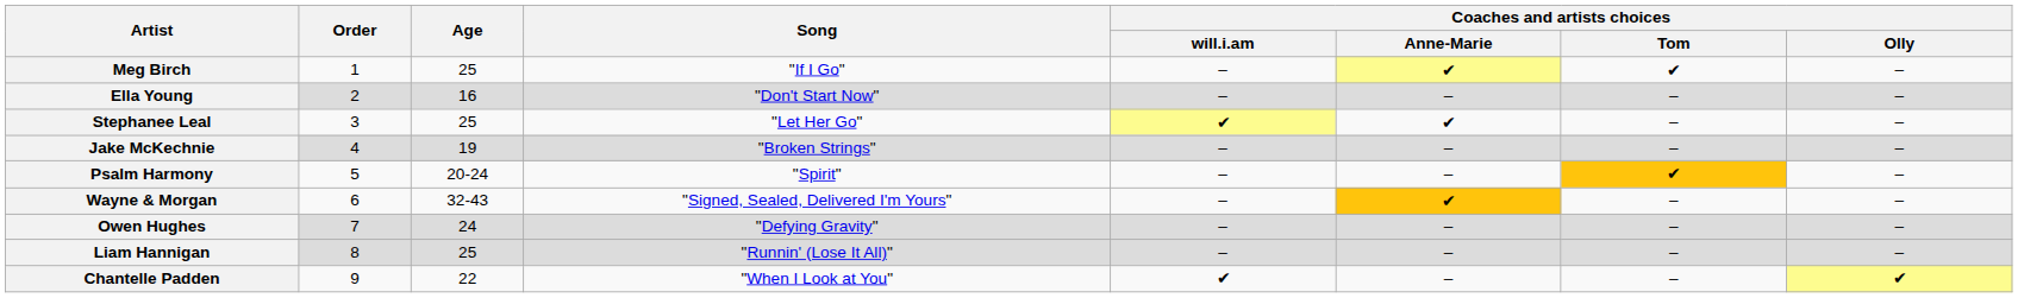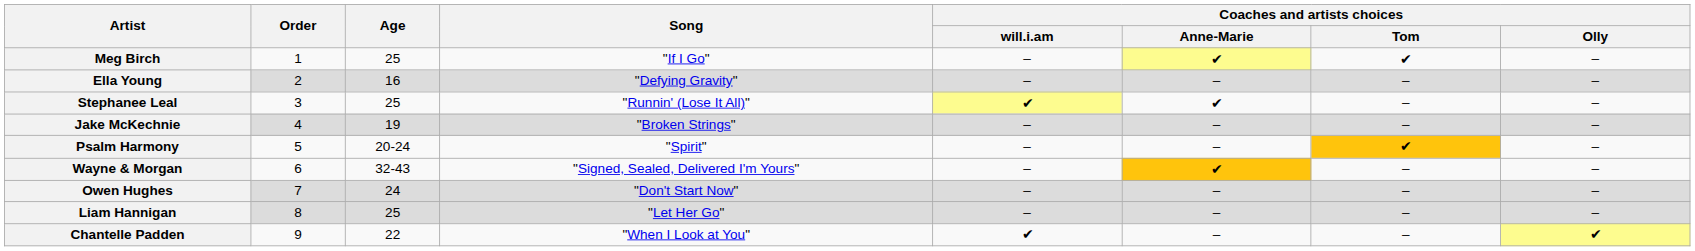Ella Young | Song: "Don't Start Now" -> "Defying Gravity"
Stephanee Leal | Song: "Let Her Go" -> "Runnin' (Lose It All)"
Owen Hughes | Song: "Defying Gravity" -> "Don't Start Now"
Liam Hannigan | Song: "Runnin' (Lose It All)" -> "Let Her Go"
